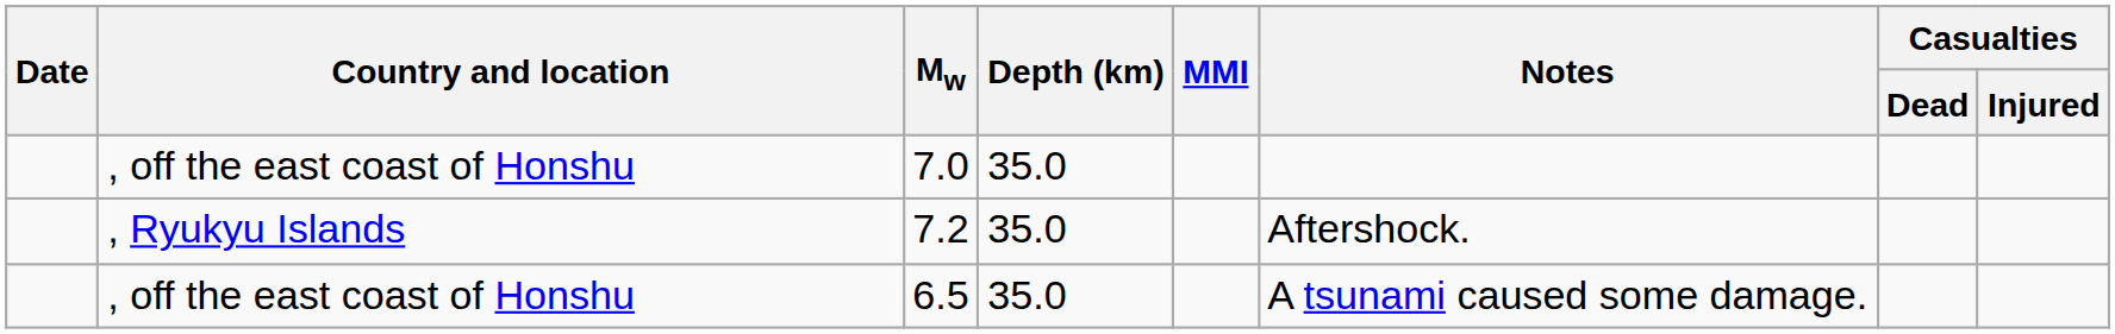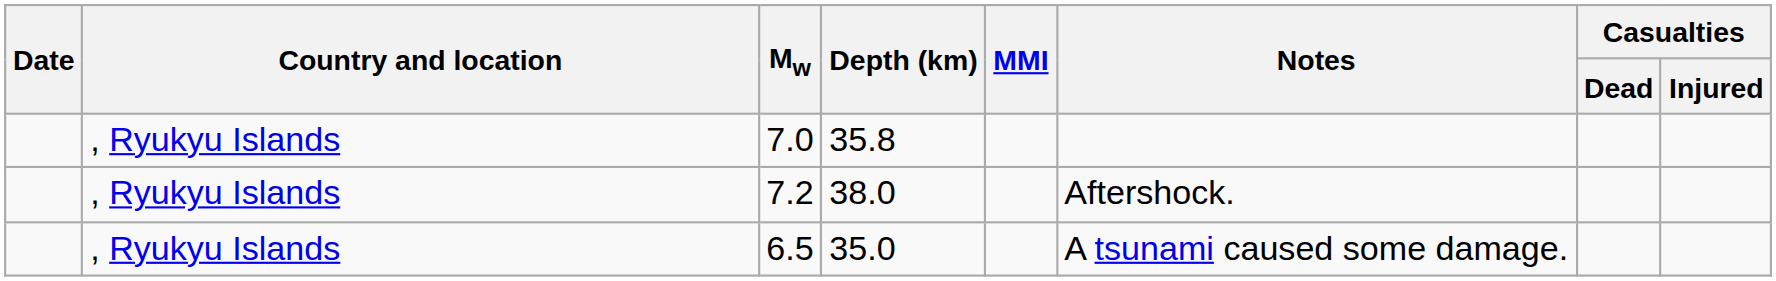7.0 | Country and location: , off the east coast of Honshu -> , Ryukyu Islands
7.0 | Depth (km): 35.0 -> 35.8
7.2 | Depth (km): 35.0 -> 38.0
6.5 | Country and location: , off the east coast of Honshu -> , Ryukyu Islands
